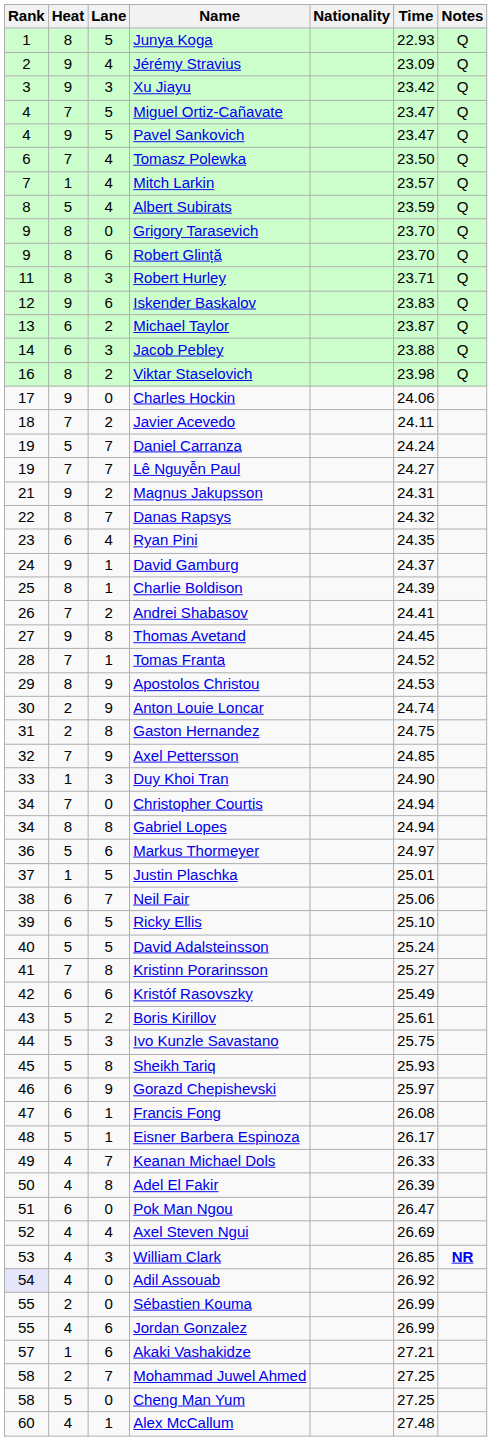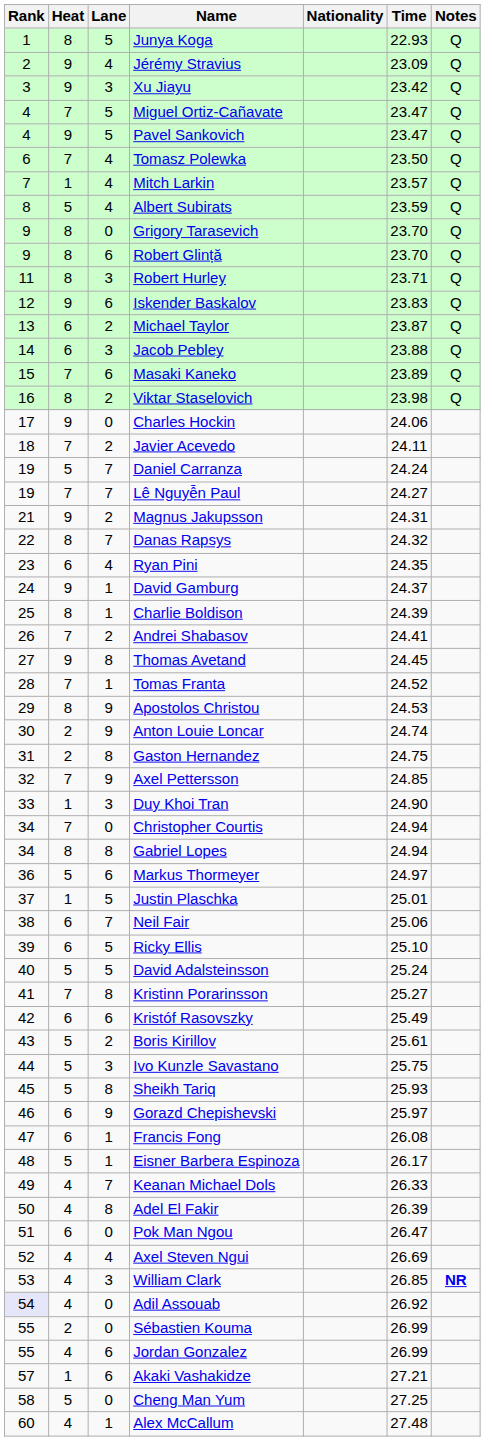+ row: 15 | 7 | 6 | Masaki Kaneko | 23.89 | Q
- row: 58 | 2 | 7 | Mohammad Juwel Ahmed | 27.25
